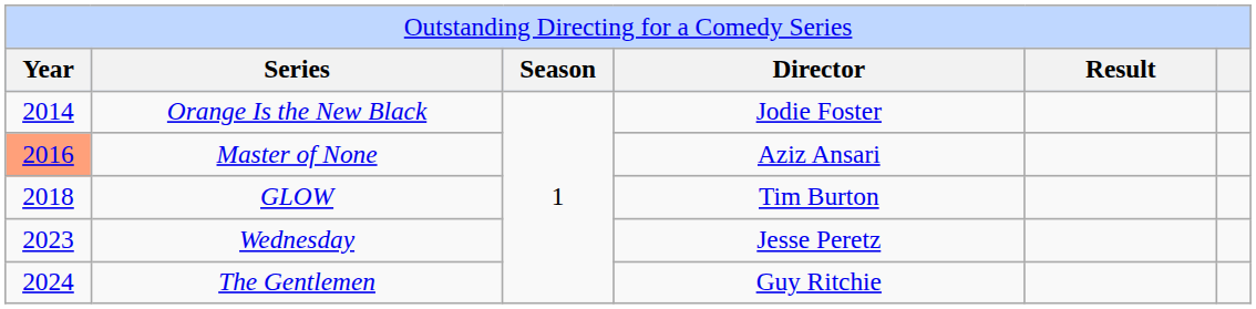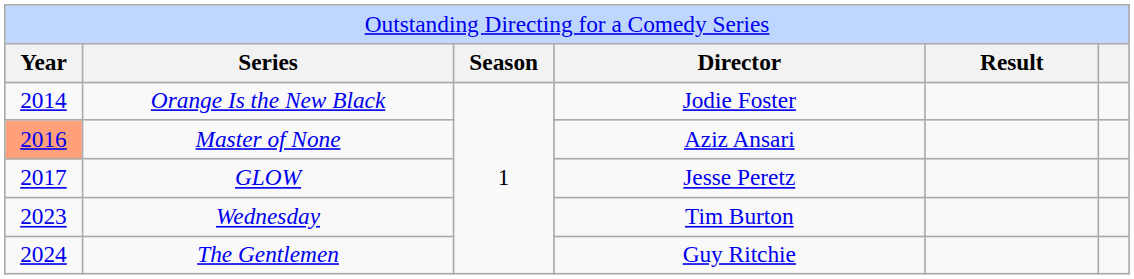GLOW | column 1: 2018 -> 2017
GLOW | column 4: Tim Burton -> Jesse Peretz
Wednesday | column 4: Jesse Peretz -> Tim Burton
